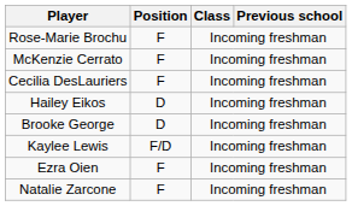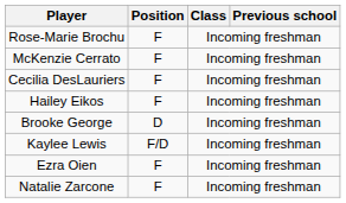Hailey Eikos | Position: D -> F
